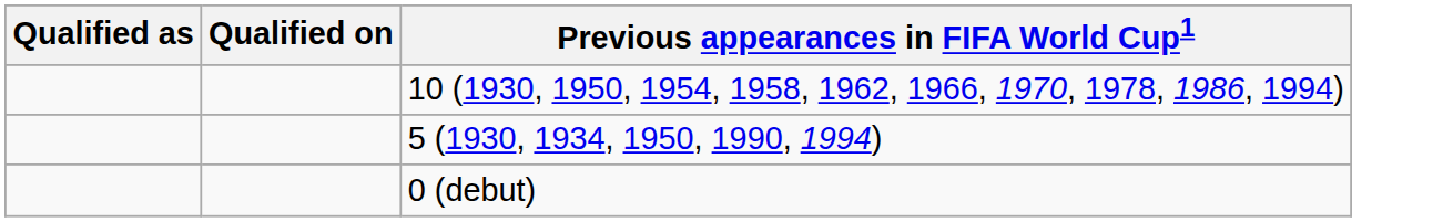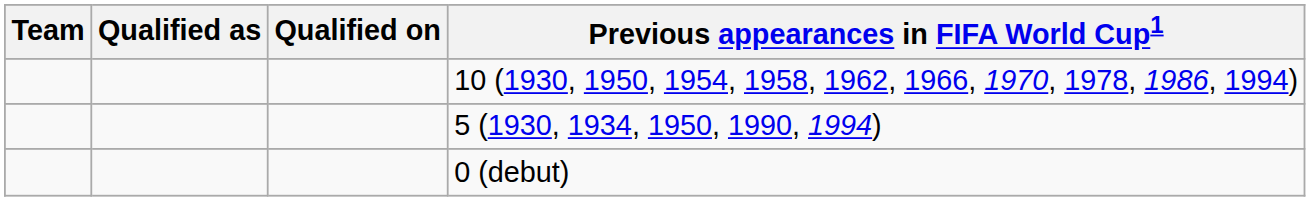+ column: Team
